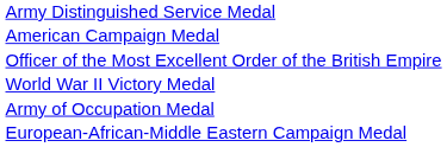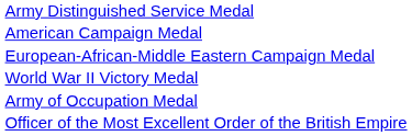rows swapped: European-African-Middle Eastern Campaign Medal <-> Officer of the Most Excellent Order of the British Empire
